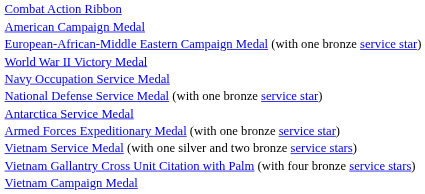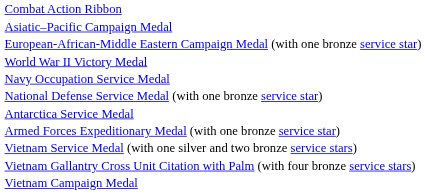- row: American Campaign Medal
+ row: Asiatic–Pacific Campaign Medal
